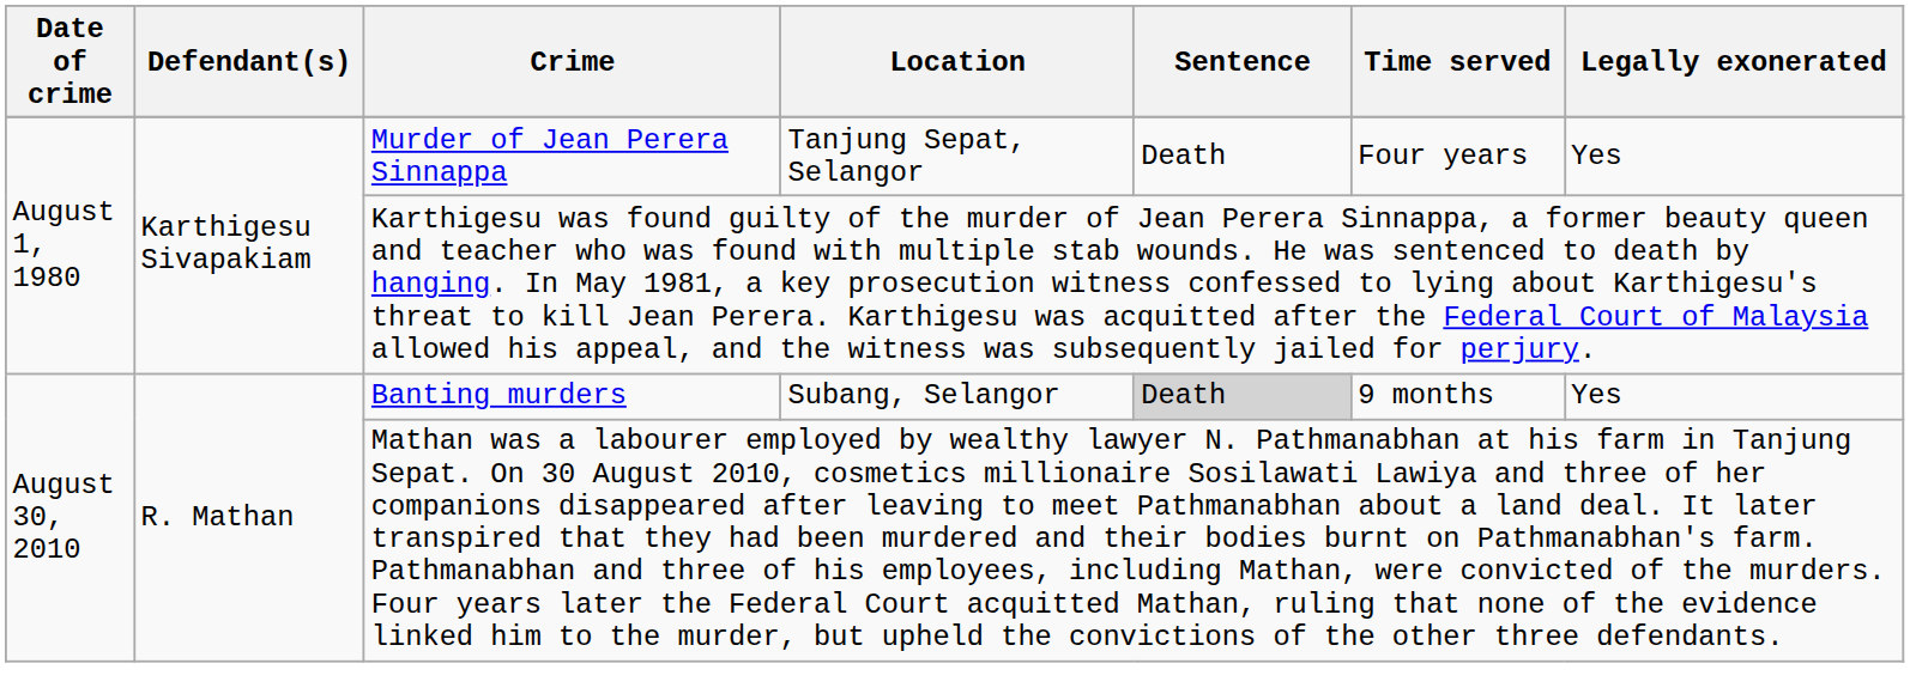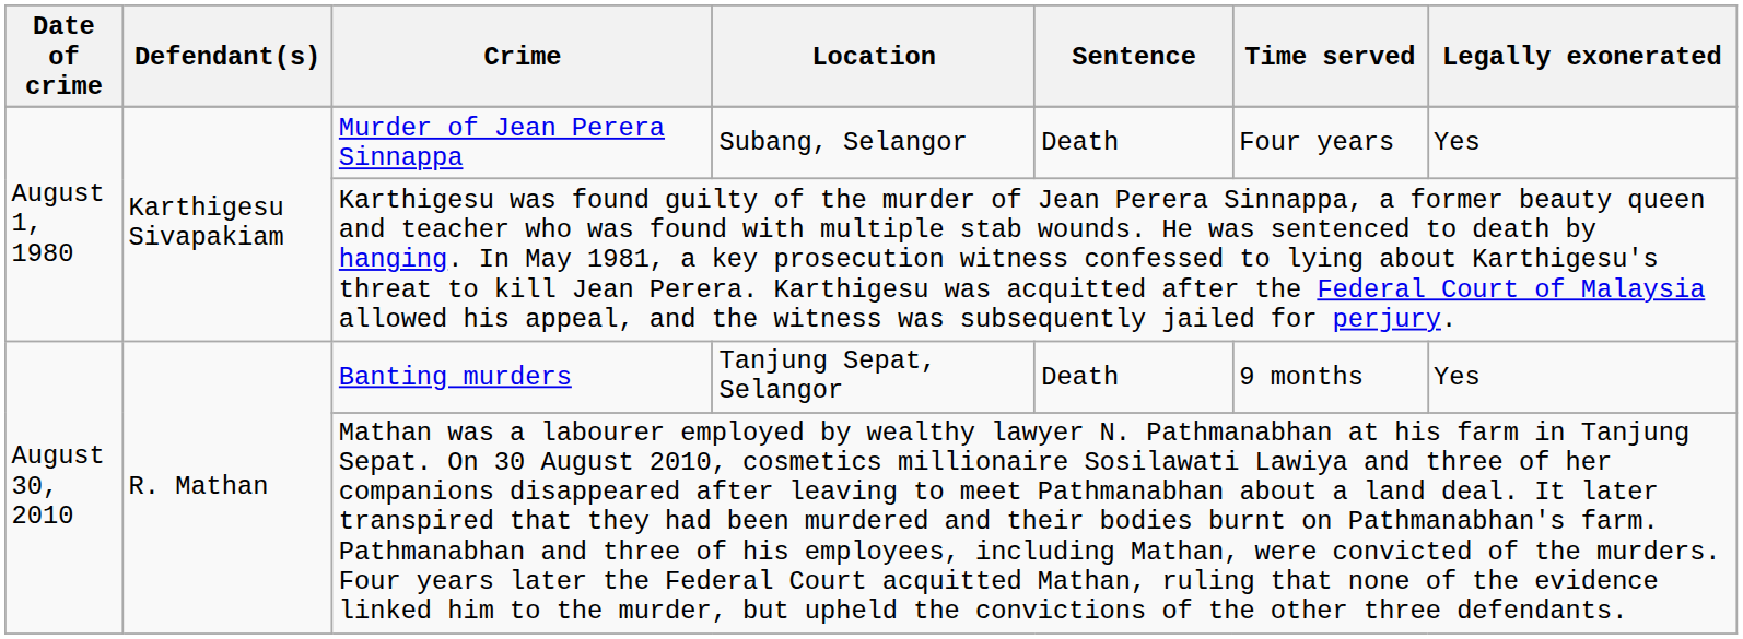Murder of Jean Perera Sinnappa | Location: Tanjung Sepat, Selangor -> Subang, Selangor
Banting murders | Location: Subang, Selangor -> Tanjung Sepat, Selangor
Banting murders | Sentence: lightgrey background -> no background
